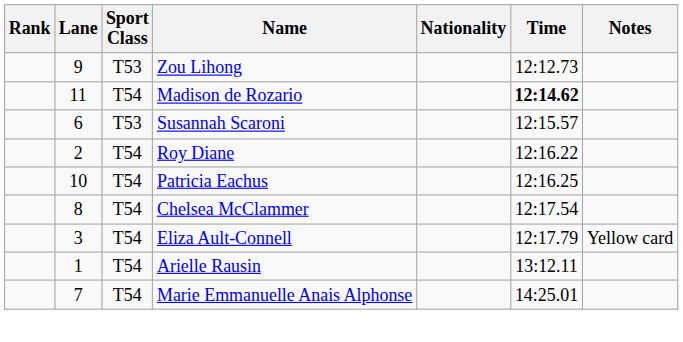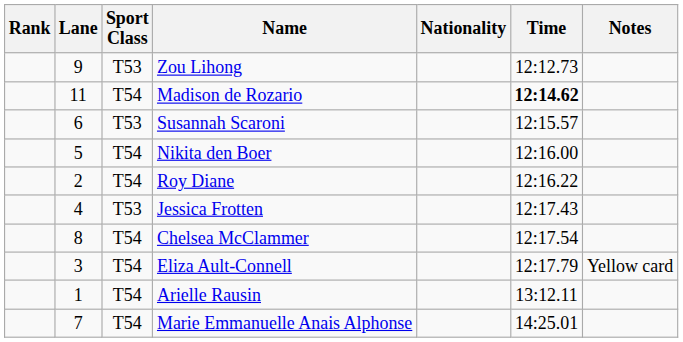+ row: 5 | T54 | Nikita den Boer | 12:16.00
- row: 10 | T54 | Patricia Eachus | 12:16.25
+ row: 4 | T53 | Jessica Frotten | 12:17.43
